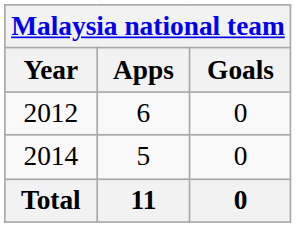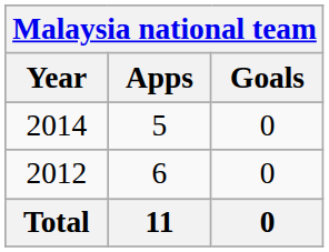rows swapped: 2012 <-> 2014
